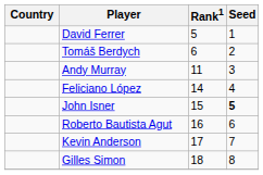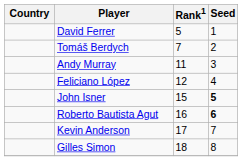Tomáš Berdych | Rank1: 6 -> 7
Feliciano López | Rank1: 14 -> 12
Roberto Bautista Agut | Seed: normal -> bold
